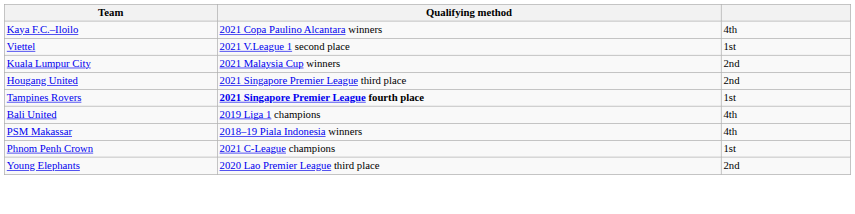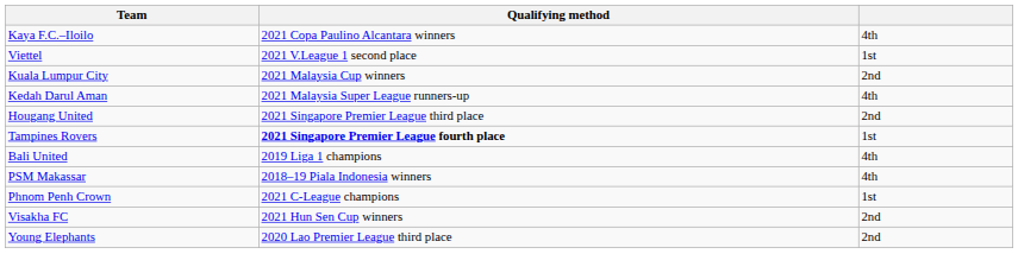+ row: Kedah Darul Aman | 2021 Malaysia Super League runners-up | 4th
+ row: Visakha FC | 2021 Hun Sen Cup winners | 2nd
